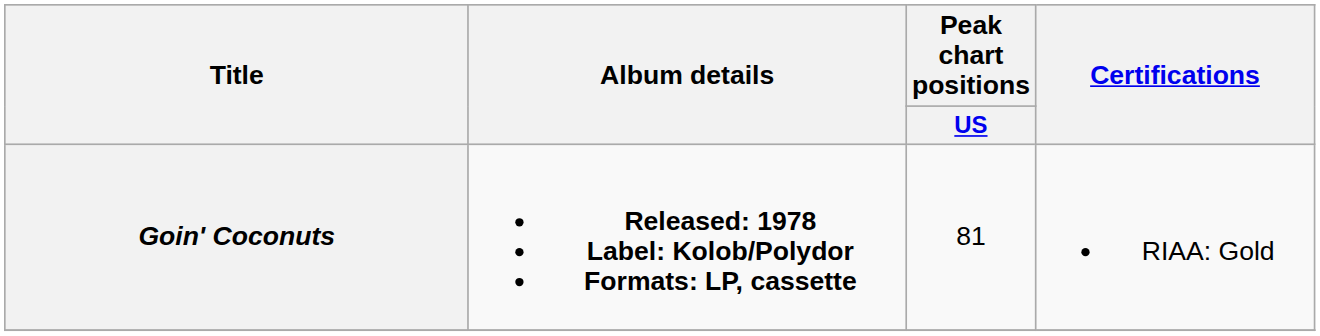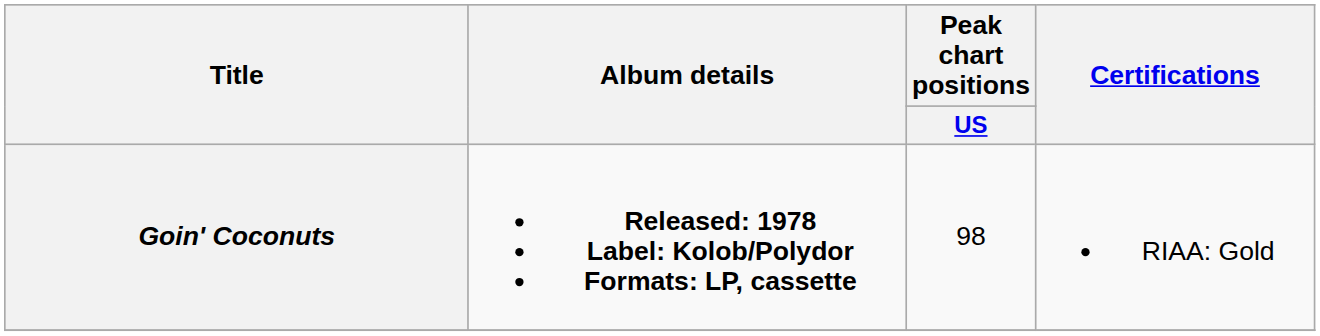Goin' Coconuts | Peak chart positions / US: 81 -> 98
